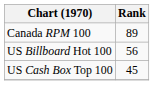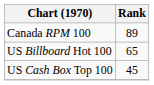US Billboard Hot 100 | Rank: 56 -> 65
